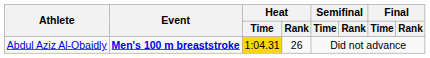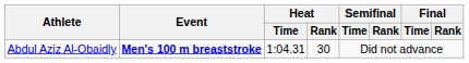Abdul Aziz Al-Obaidly | Heat / Time: gold background -> no background
Abdul Aziz Al-Obaidly | Heat / Rank: 26 -> 30
